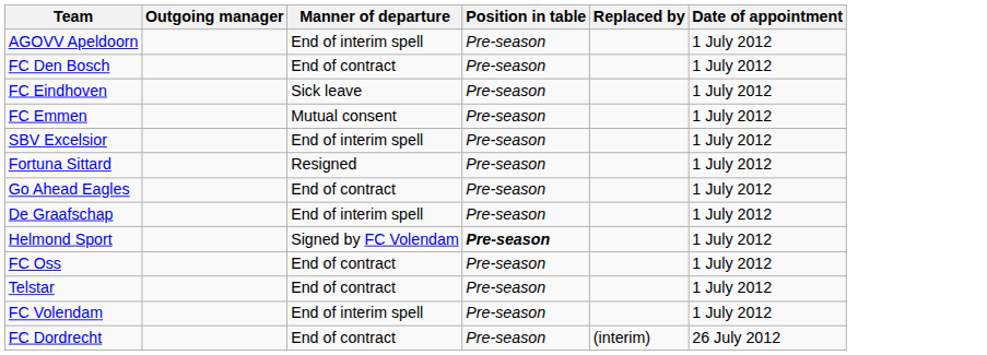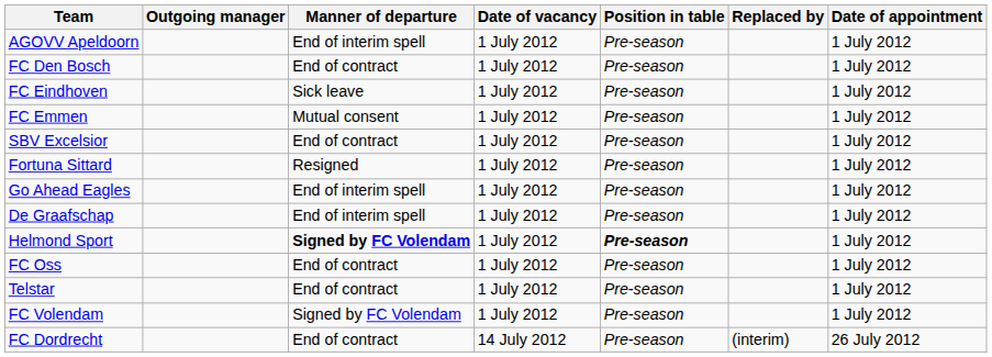+ column: Date of vacancy | 1 July 2012 | 1 July 2012 | 1 July 2012 | 1 July 2012 | 1 July 2012 | 1 July 2012 | 1 July 2012 | 1 July 2012 | 1 July 2012 | 1 July 2012 | 1 July 2012 | 1 July 2012 | 14 July 2012
SBV Excelsior | Manner of departure: End of interim spell -> End of contract
Go Ahead Eagles | Manner of departure: End of contract -> End of interim spell
Helmond Sport | Manner of departure: normal -> bold
FC Volendam | Manner of departure: End of interim spell -> Signed by FC Volendam
